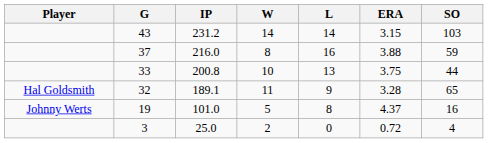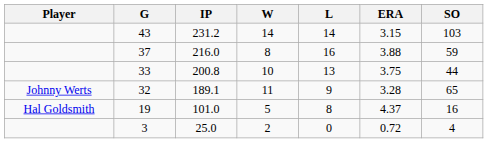32 | Player: Hal Goldsmith -> Johnny Werts
19 | Player: Johnny Werts -> Hal Goldsmith
